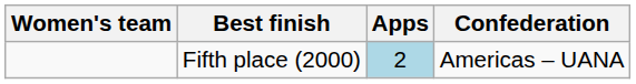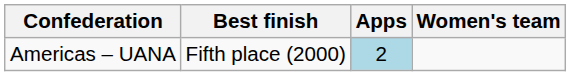columns swapped: Women's team <-> Confederation
